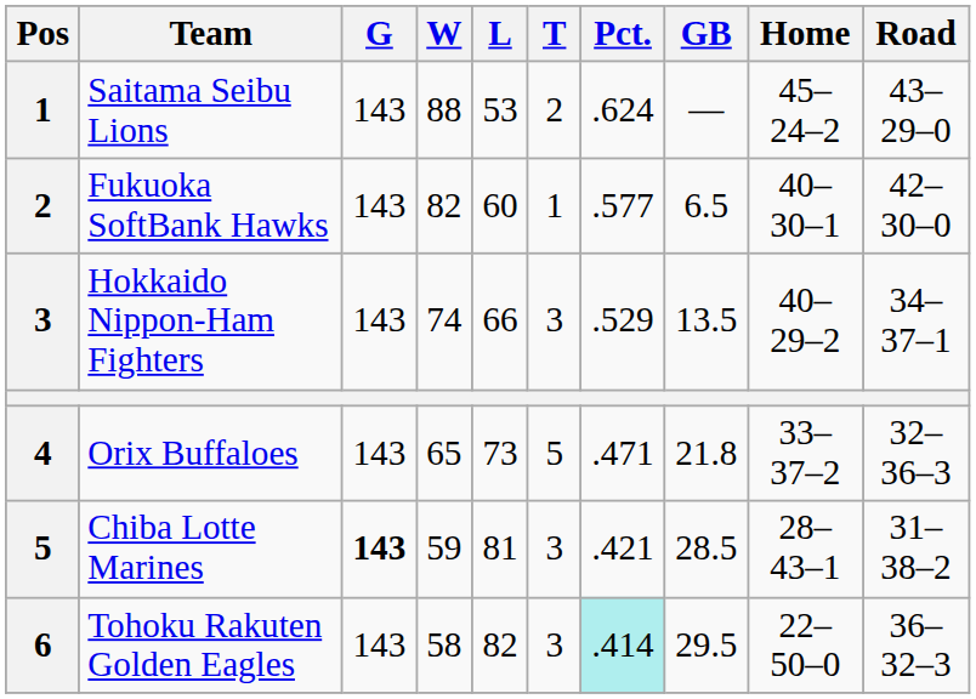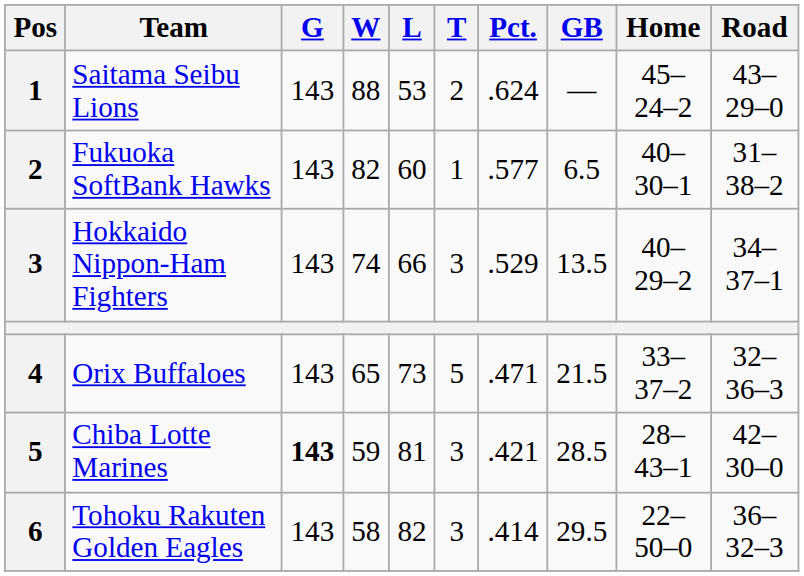Fukuoka SoftBank Hawks | Road: 42–30–0 -> 31–38–2
Orix Buffaloes | GB: 21.8 -> 21.5
Chiba Lotte Marines | Road: 31–38–2 -> 42–30–0
Tohoku Rakuten Golden Eagles | Pct.: paleturquoise background -> no background
